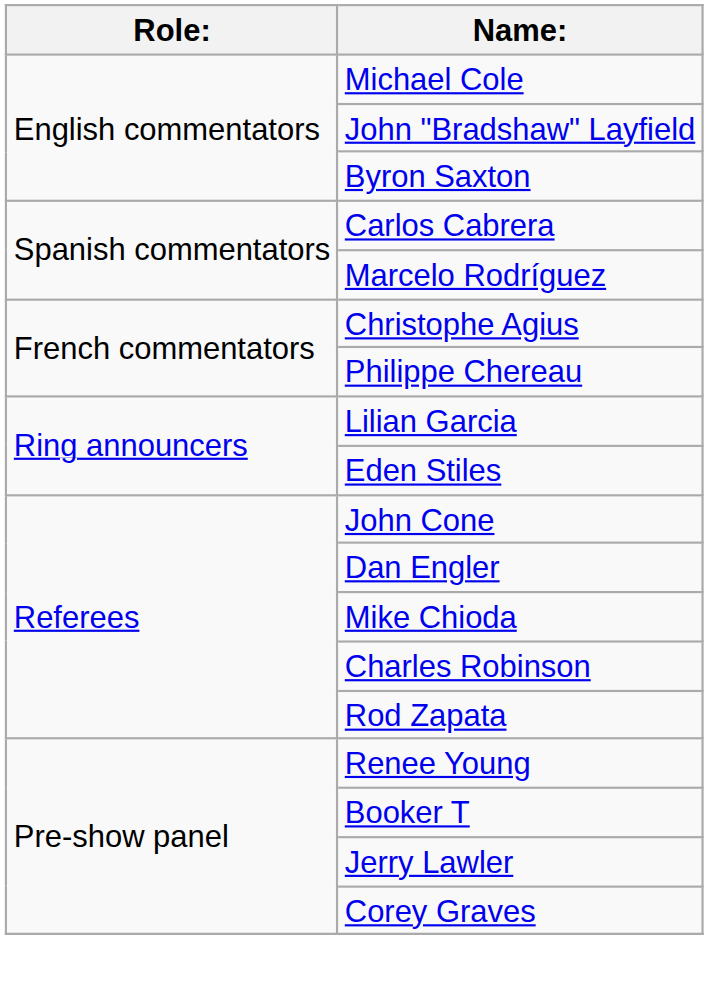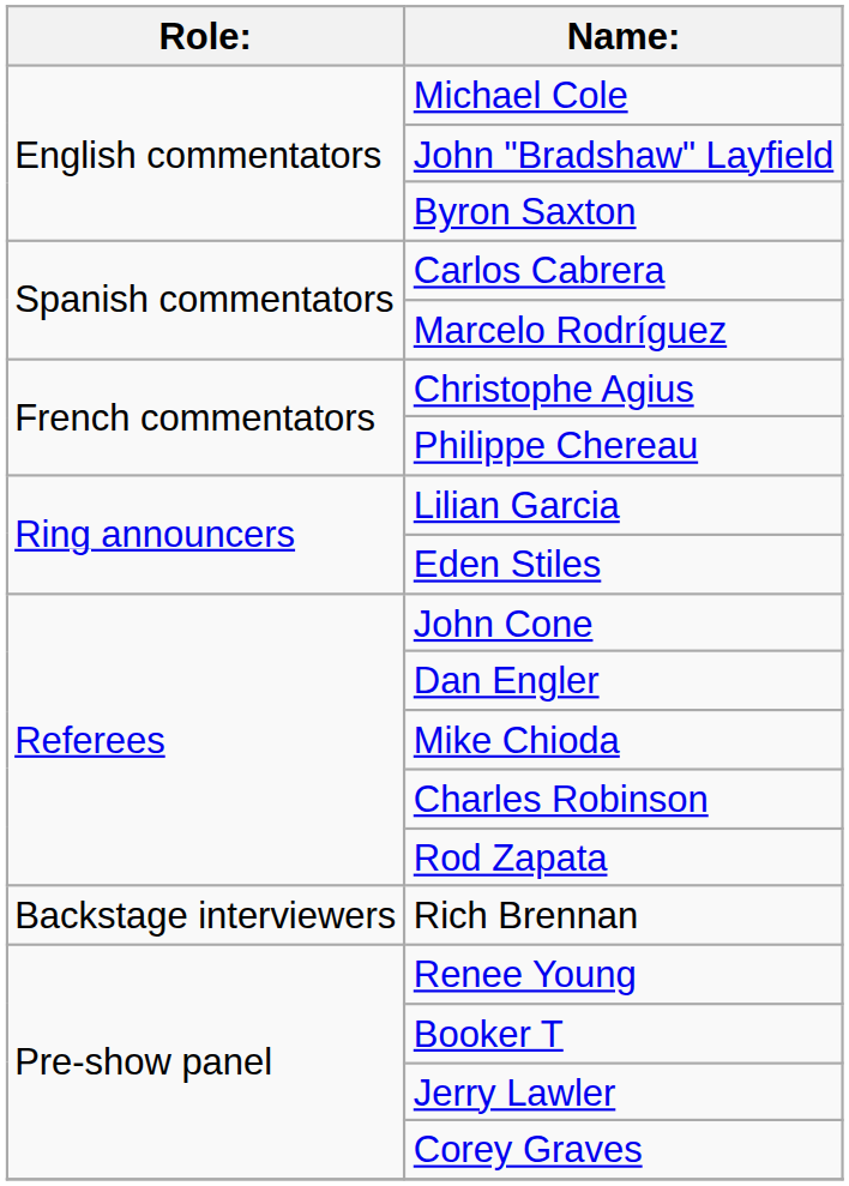+ row: Backstage interviewers | Rich Brennan
